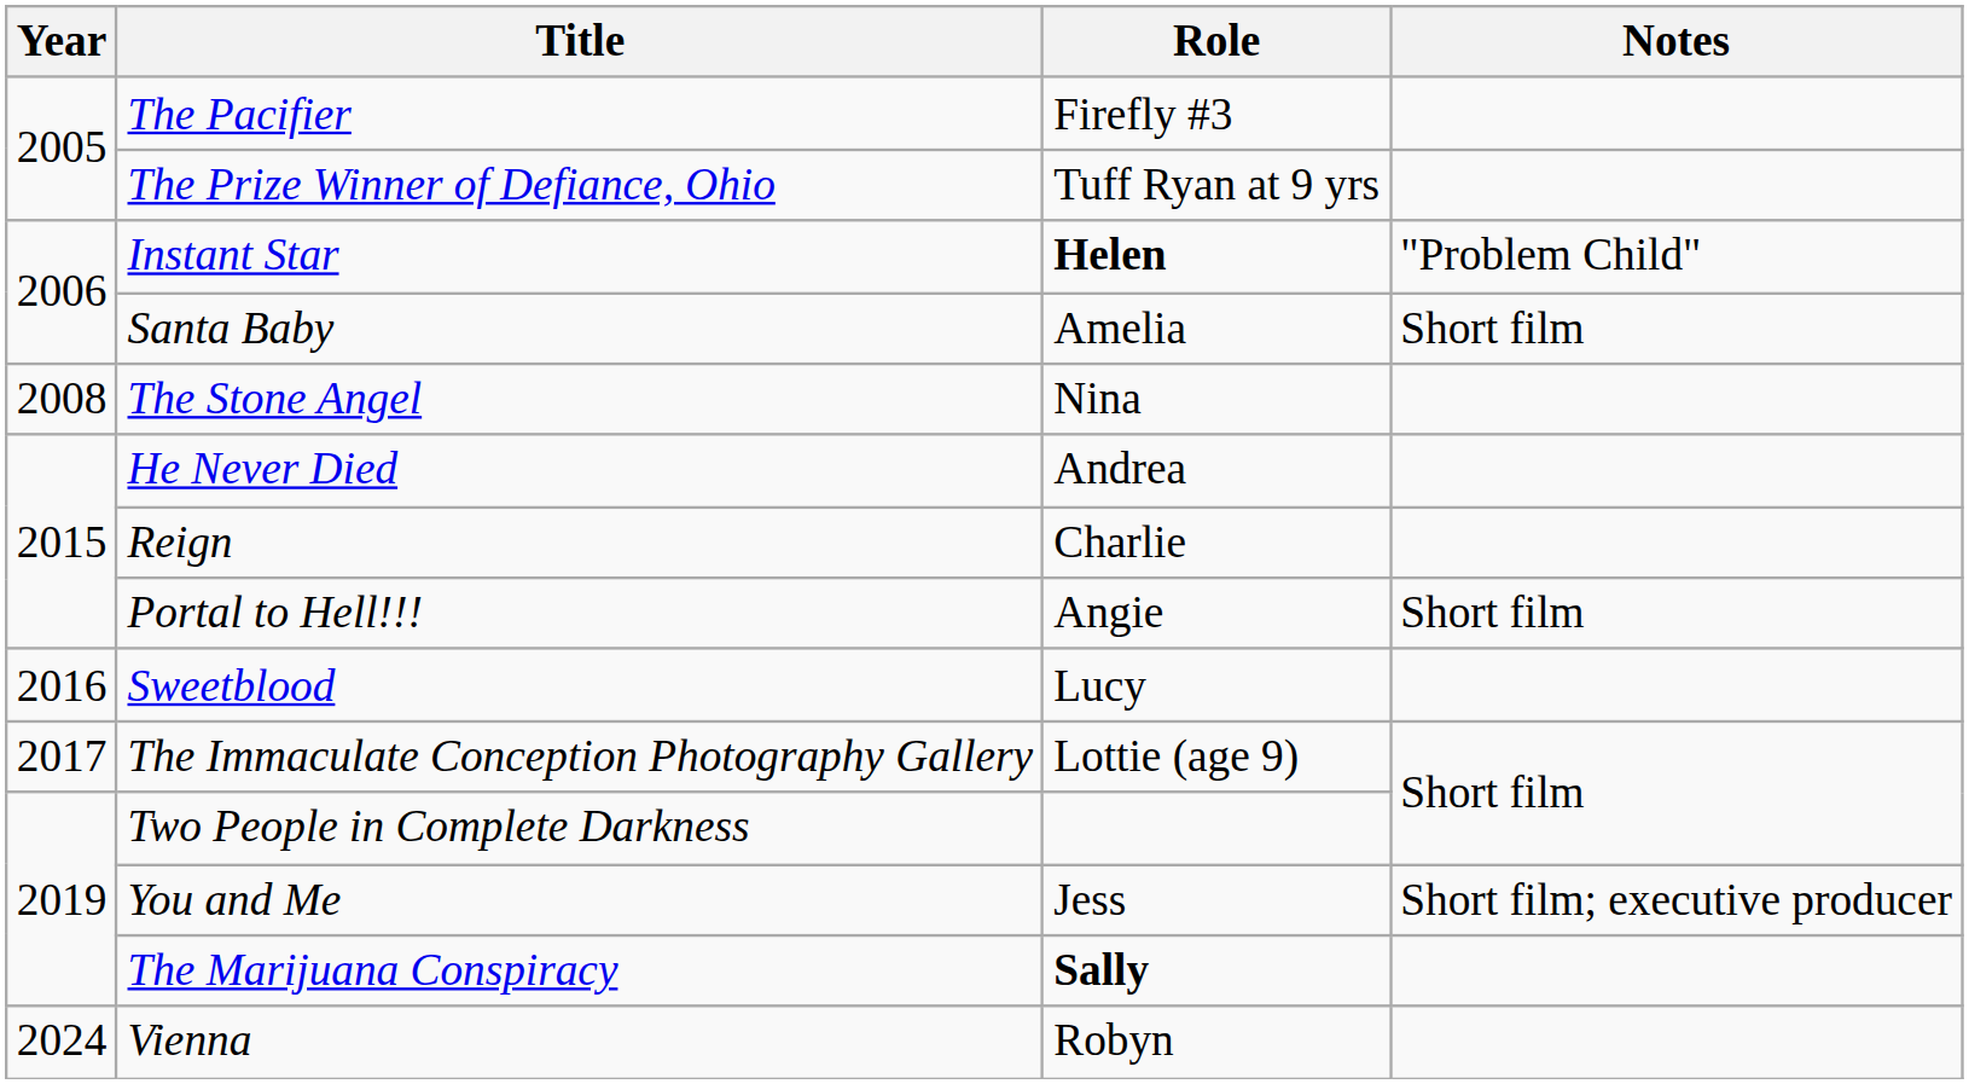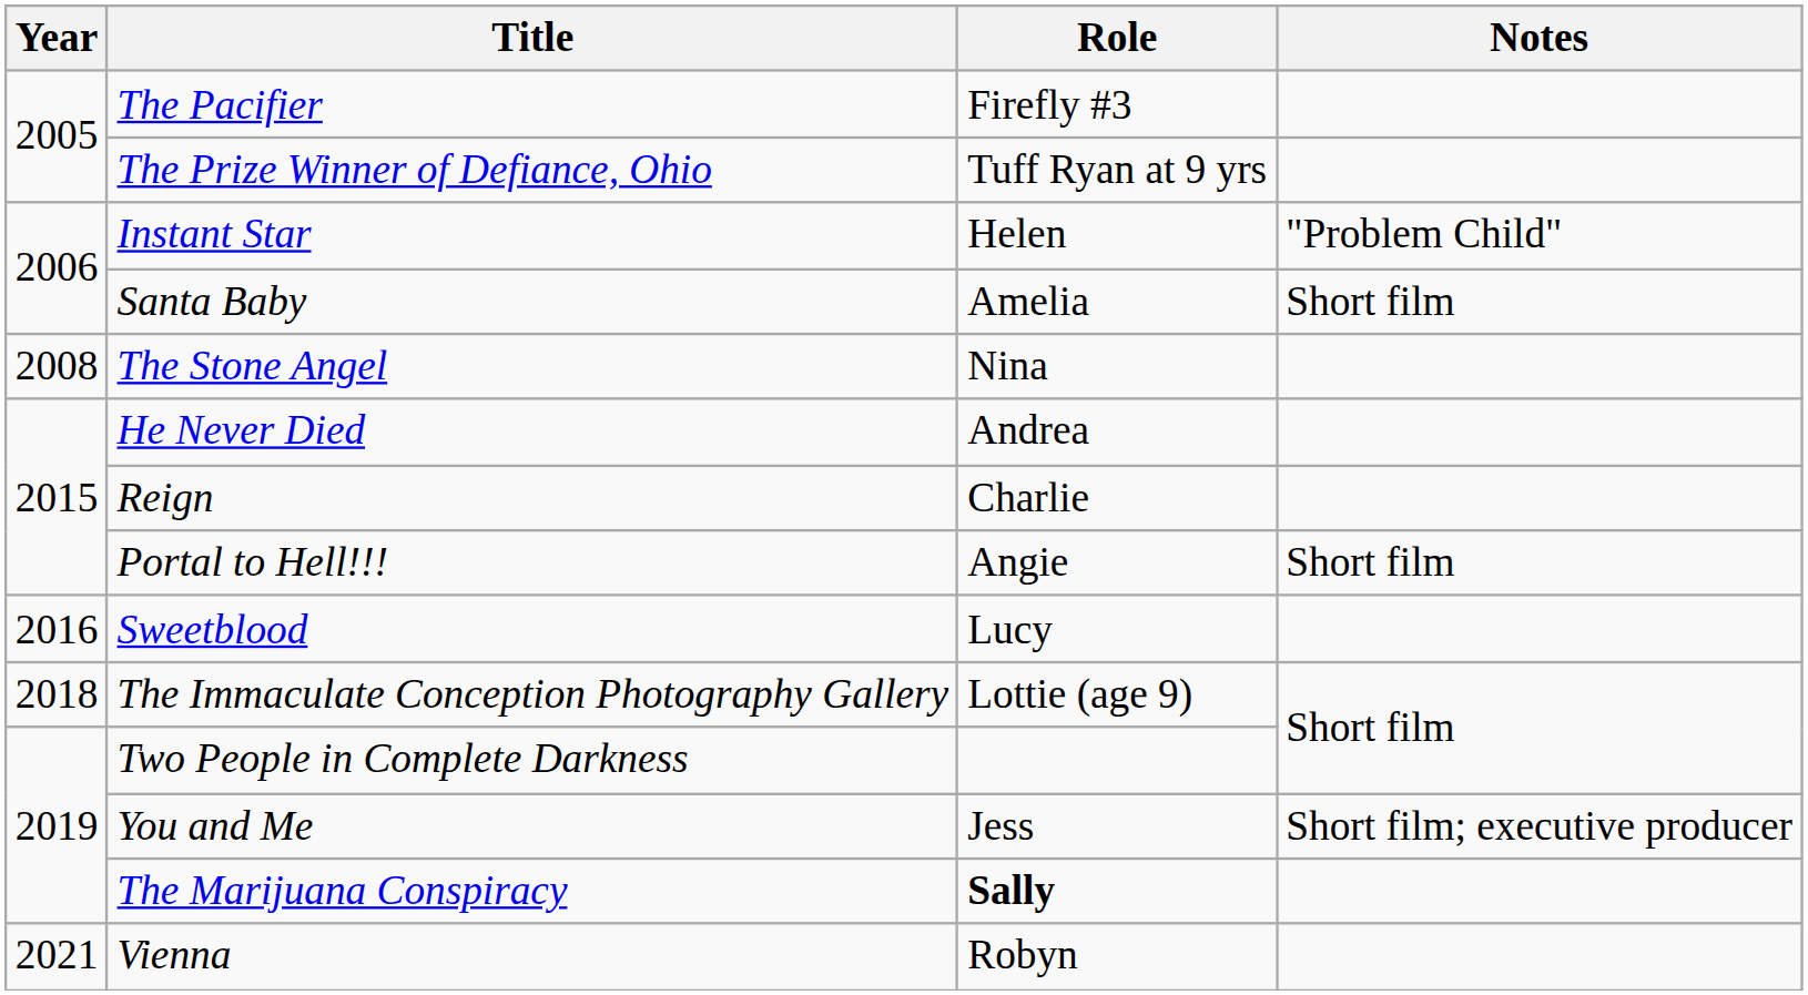Instant Star | Role: bold -> normal
The Immaculate Conception Photography Gallery | Year: 2017 -> 2018
Vienna | Year: 2024 -> 2021
